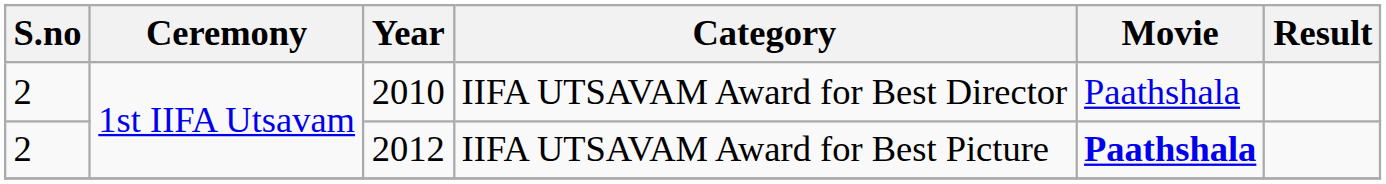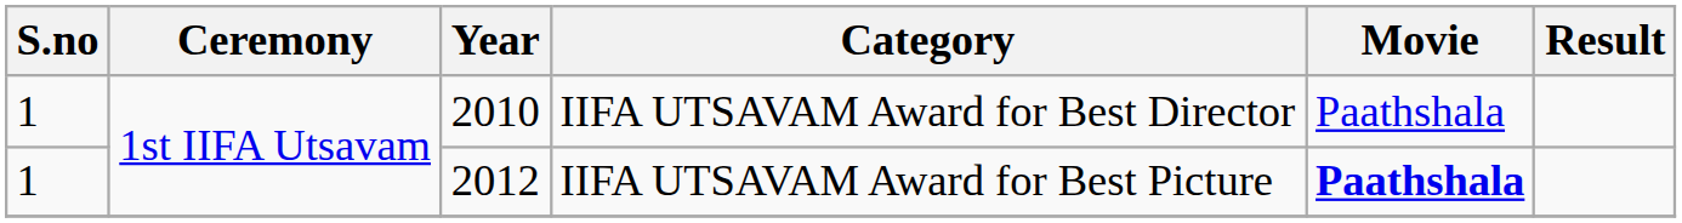IIFA UTSAVAM Award for Best Director | S.no: 2 -> 1
IIFA UTSAVAM Award for Best Picture | S.no: 2 -> 1
